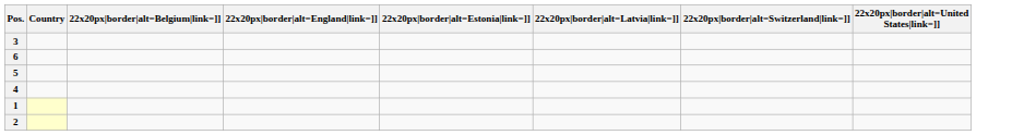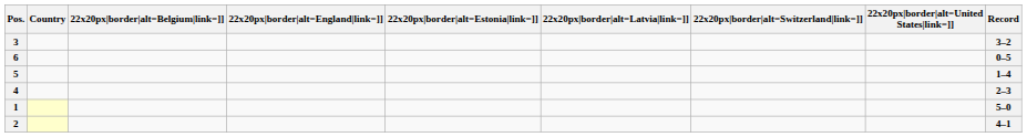+ column: Record | 3–2 | 0–5 | 1–4 | 2–3 | 5–0 | 4–1
